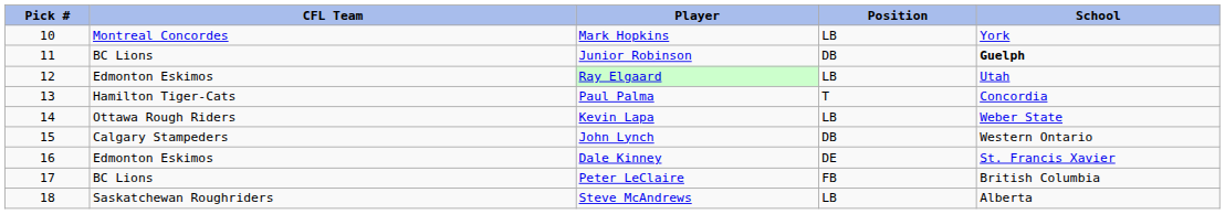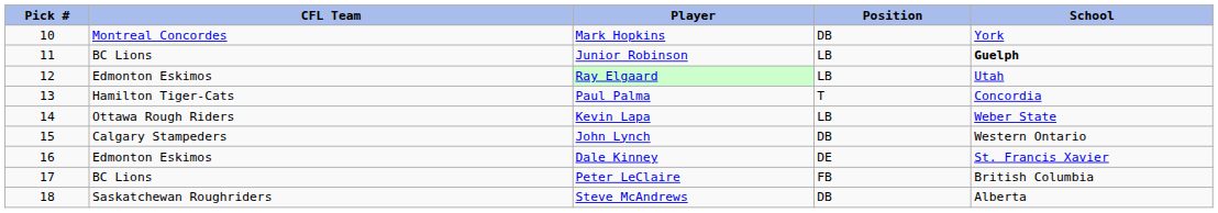Mark Hopkins | Position: LB -> DB
Junior Robinson | Position: DB -> LB
Steve McAndrews | Position: LB -> DB
